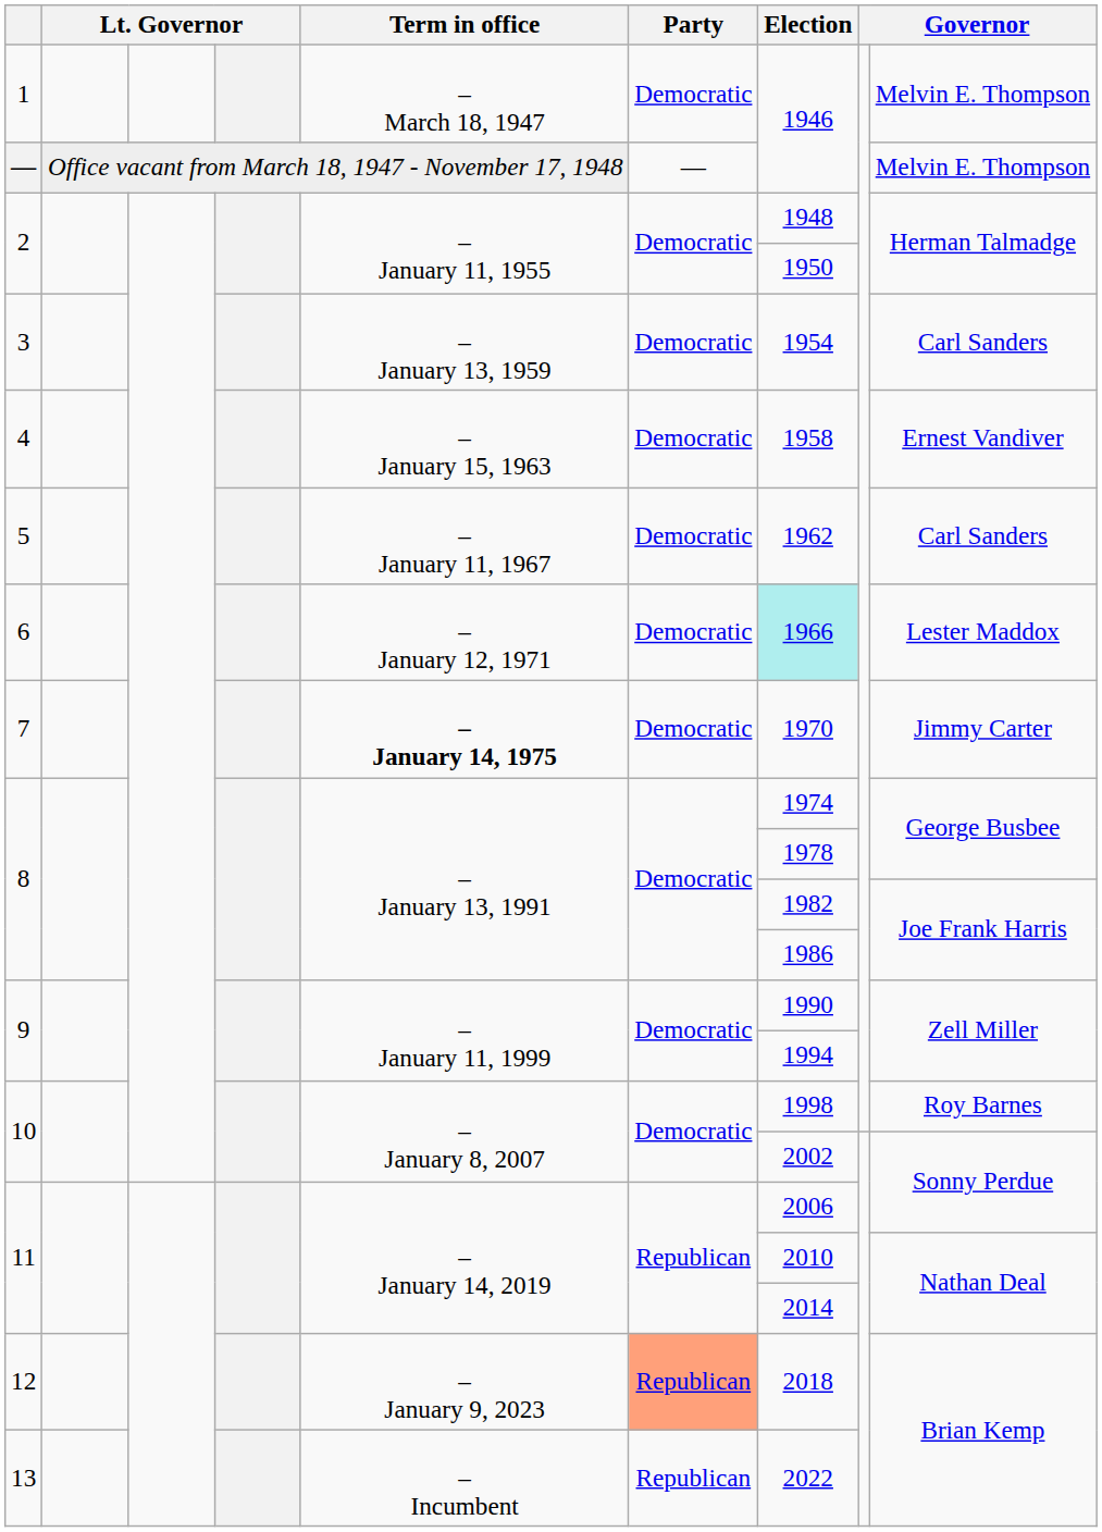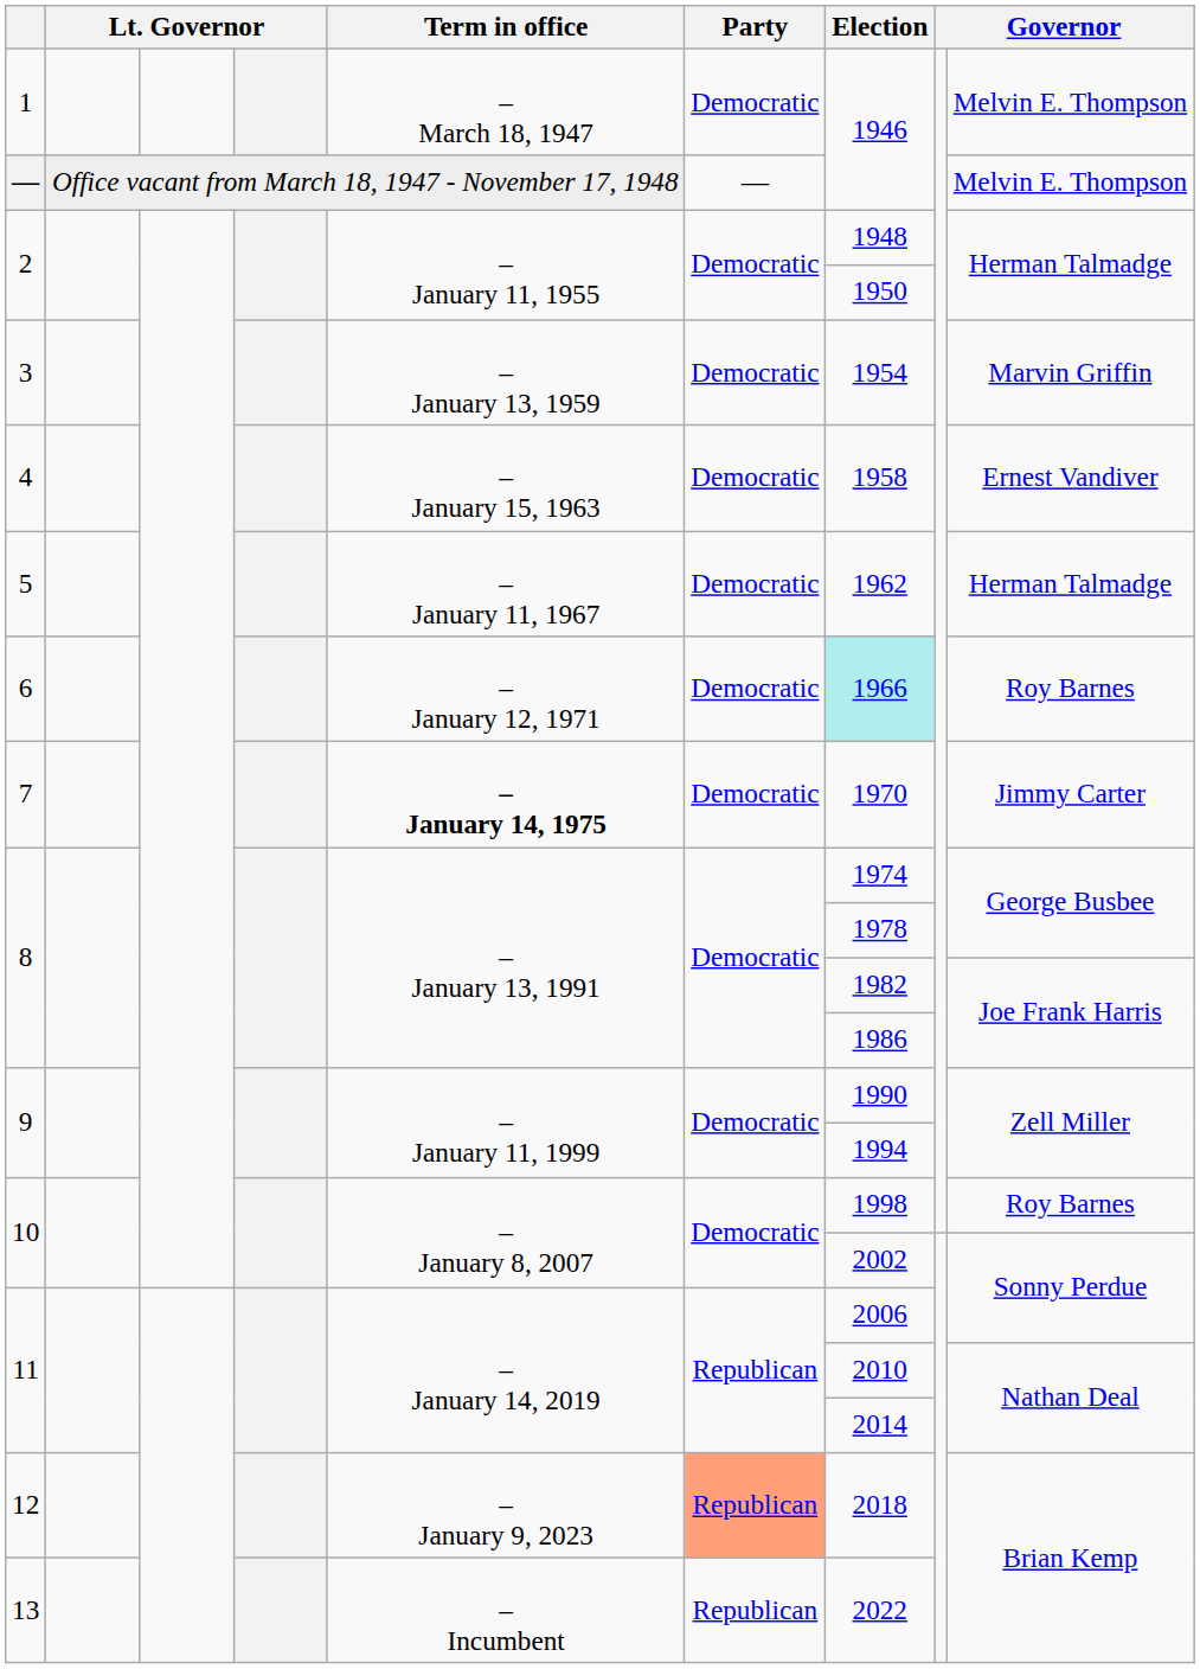3 | column 9: Carl Sanders -> Marvin Griffin
5 | column 9: Carl Sanders -> Herman Talmadge
6 | column 9: Lester Maddox -> Roy Barnes
